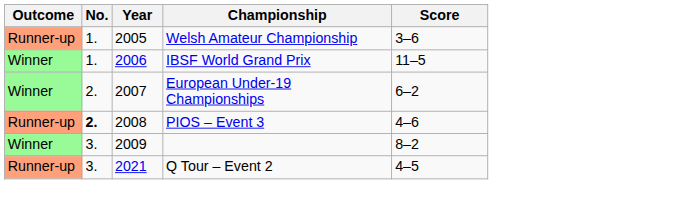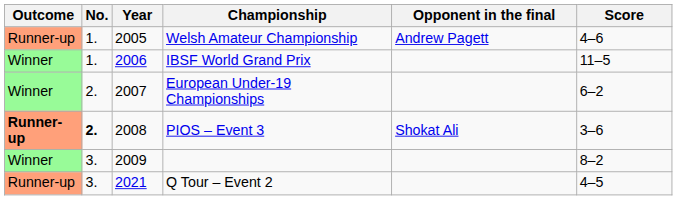+ column: Opponent in the final | Andrew Pagett | Shokat Ali
Welsh Amateur Championship | Score: 3–6 -> 4–6
PIOS – Event 3 | Outcome: normal -> bold
PIOS – Event 3 | Score: 4–6 -> 3–6
